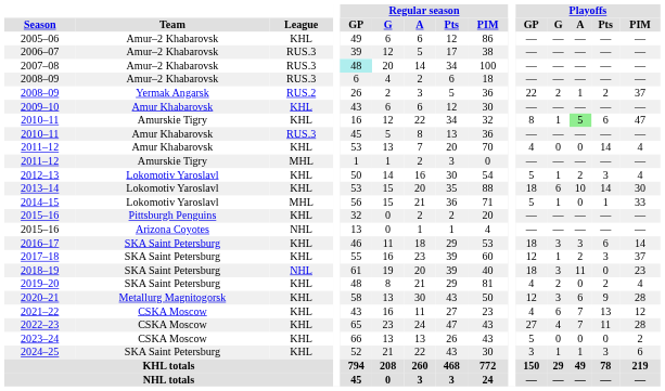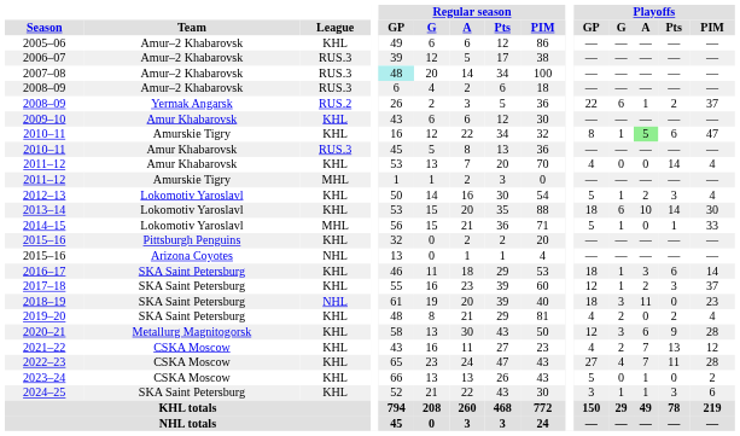2008–09 / Yermak Angarsk | Playoffs / G: 2 -> 6
2016–17 | Playoffs / G: 3 -> 1
2021–22 | Playoffs / G: 6 -> 2
2023–24 | Playoffs / A: 0 -> 1
